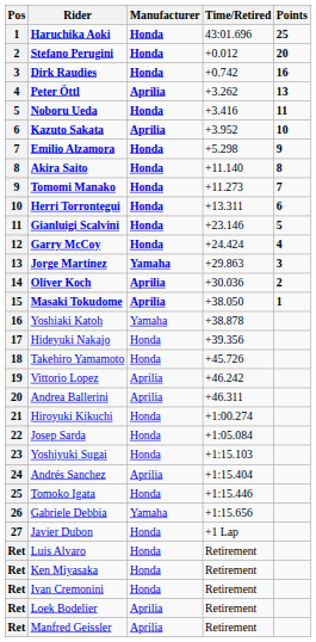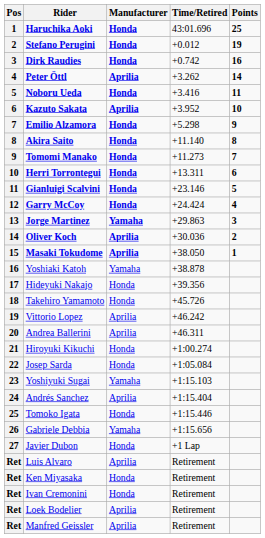Stefano Perugini | Points: 20 -> 19
Peter Öttl | Points: 13 -> 14
Yoshiyuki Sugai | Manufacturer: Honda -> Yamaha
Luis Alvaro | Manufacturer: Honda -> Aprilia
